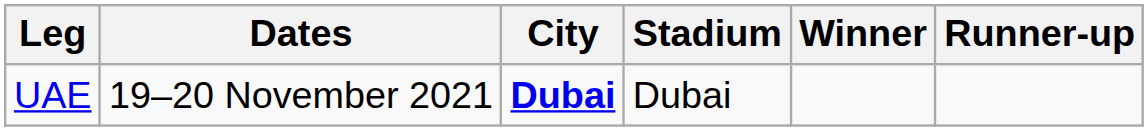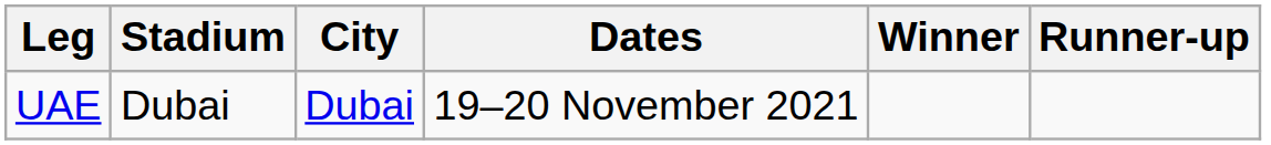columns swapped: Stadium <-> Dates
UAE | City: bold -> normal
